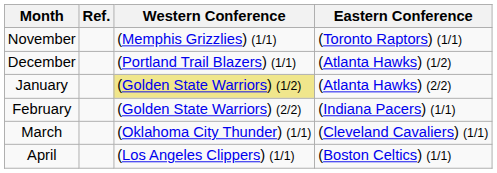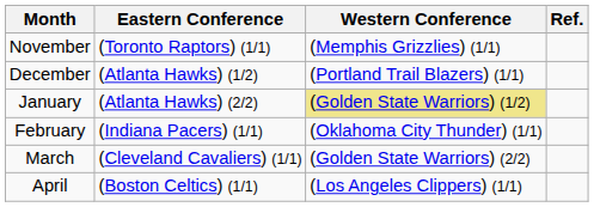columns swapped: Eastern Conference <-> Ref.
February | Western Conference: (Golden State Warriors) (2/2) -> (Oklahoma City Thunder) (1/1)
March | Western Conference: (Oklahoma City Thunder) (1/1) -> (Golden State Warriors) (2/2)
